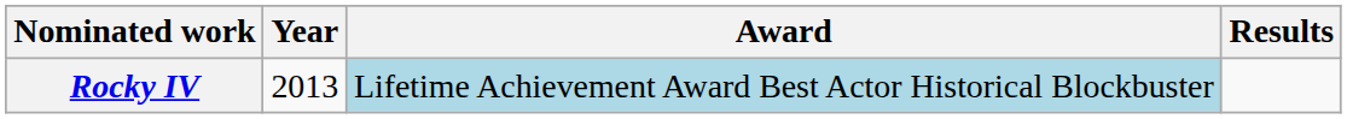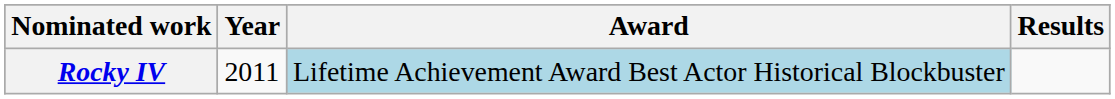Rocky IV | Year: 2013 -> 2011
